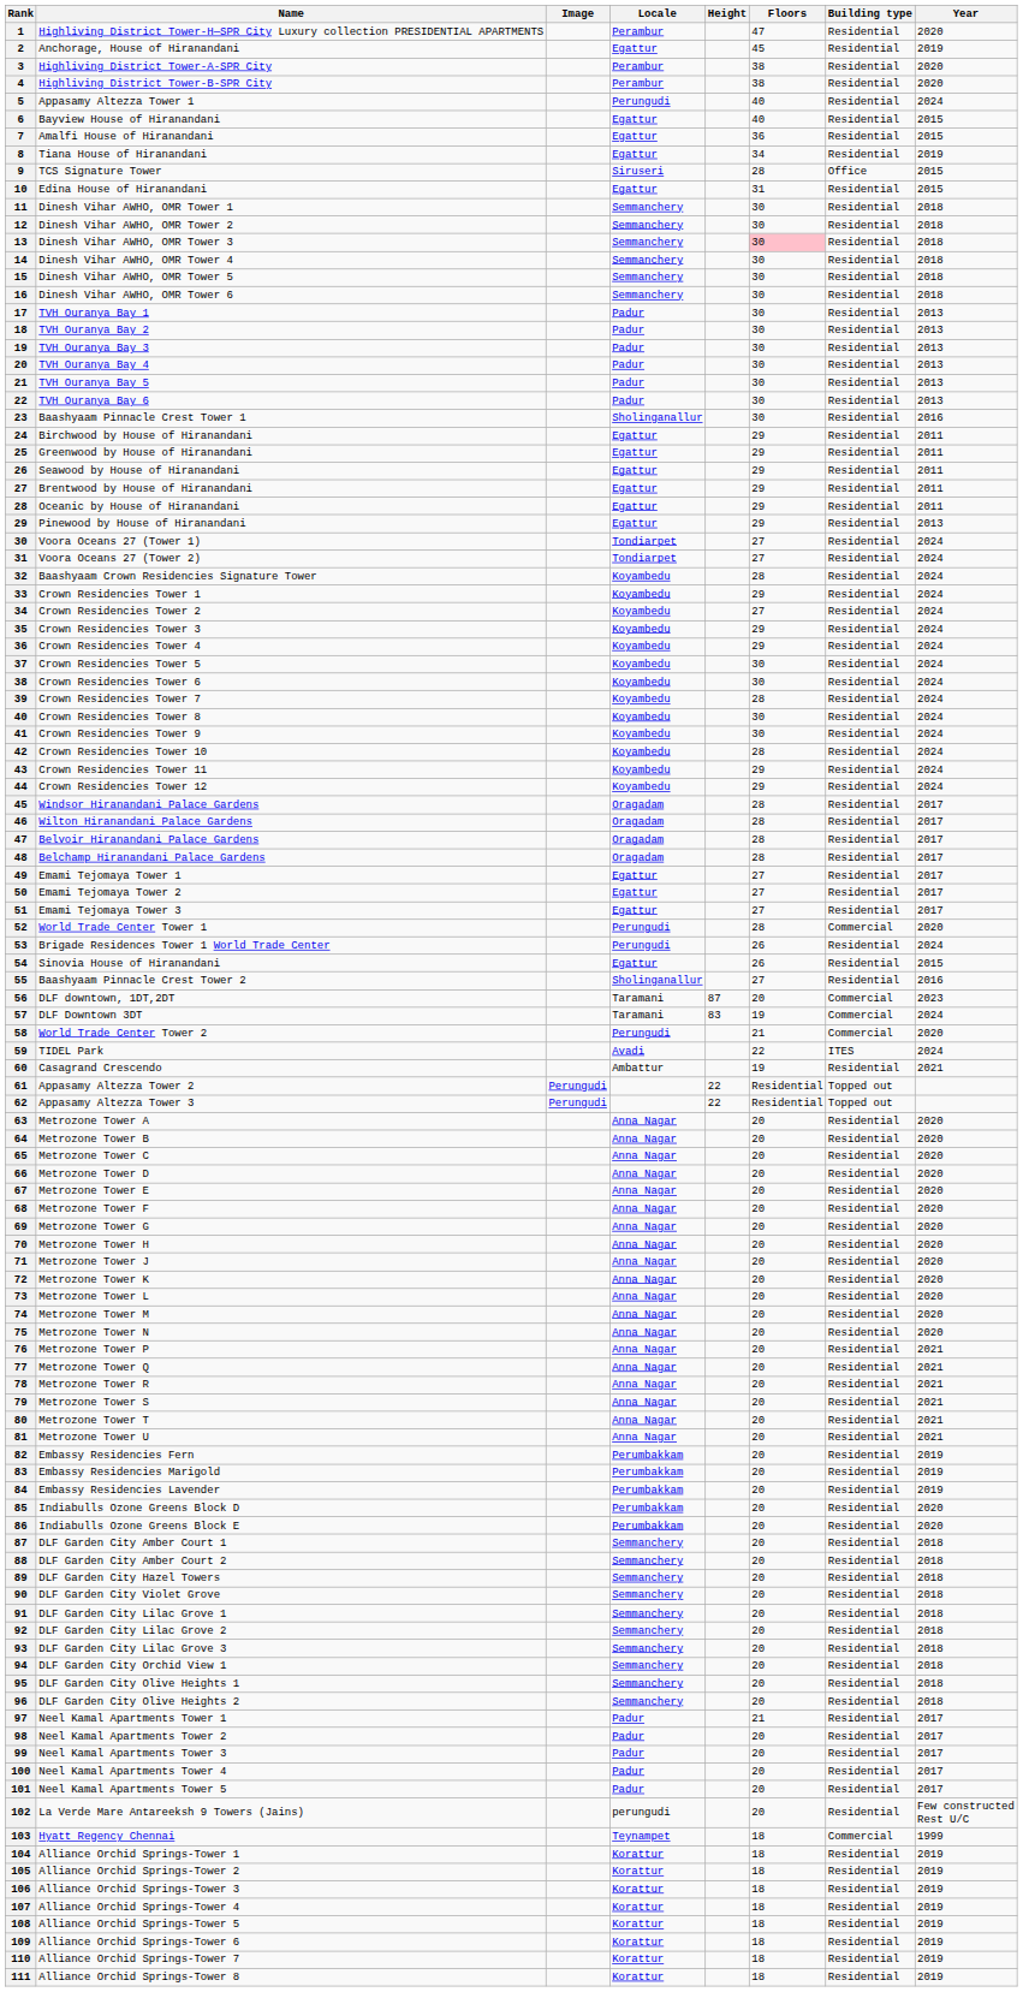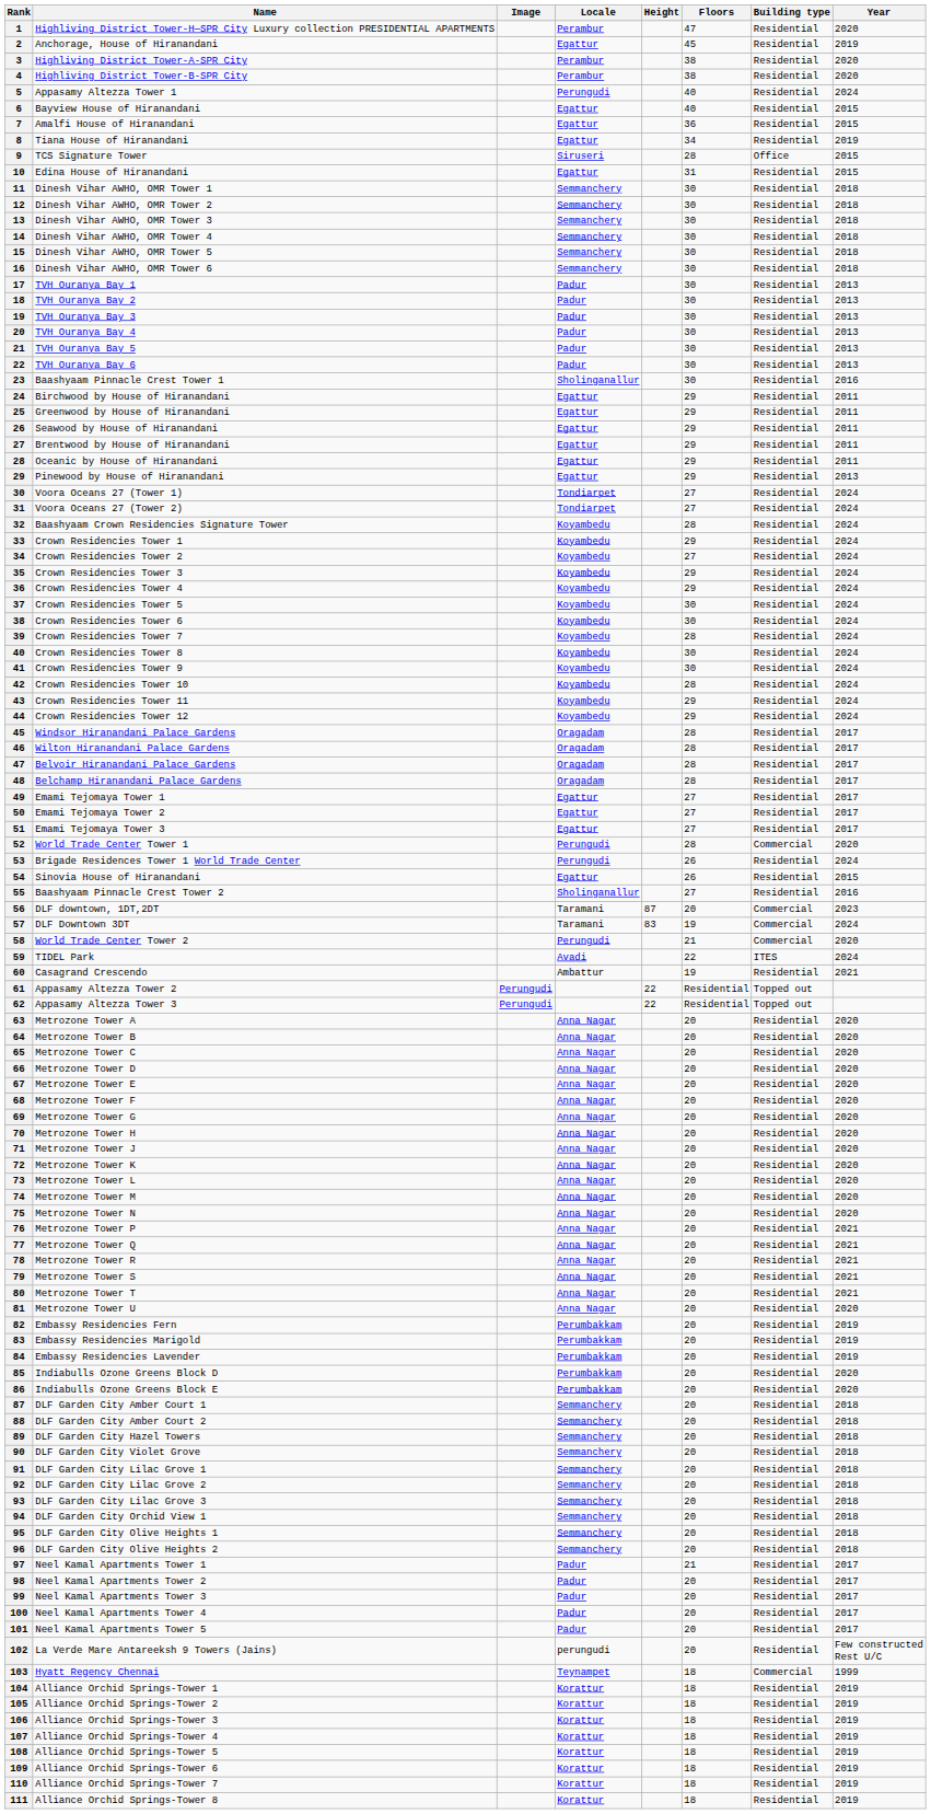Dinesh Vihar AWHO, OMR Tower 3 | Floors: pink background -> no background
Metrozone Tower U | Year: 2021 -> 2020
